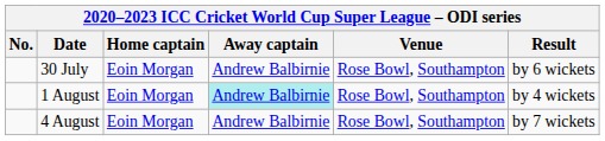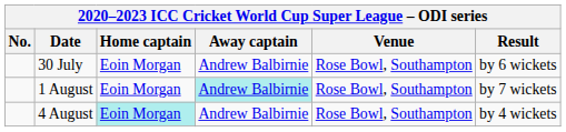1 August | Result: by 4 wickets -> by 7 wickets
4 August | Home captain: no background -> paleturquoise background
4 August | Result: by 7 wickets -> by 4 wickets
